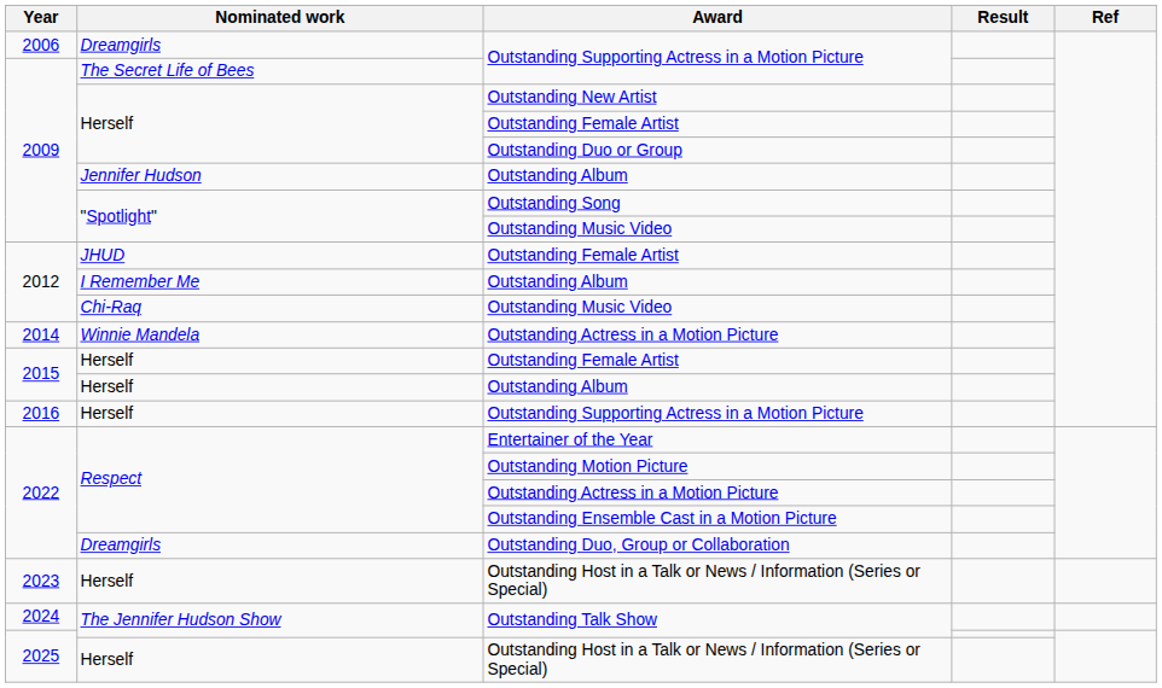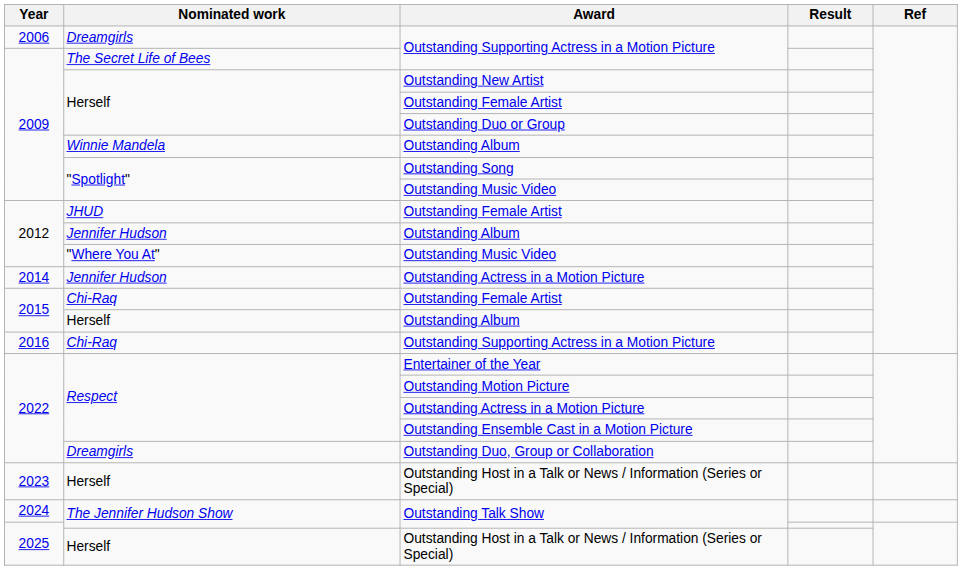2009 / Outstanding Album | Nominated work: Jennifer Hudson -> Winnie Mandela
2012 / Outstanding Album | Nominated work: I Remember Me -> Jennifer Hudson
2012 / Outstanding Music Video | Nominated work: Chi-Raq -> "Where You At"
2014 / Outstanding Actress in a Motion Picture | Nominated work: Winnie Mandela -> Jennifer Hudson
2015 / Outstanding Female Artist | Nominated work: Herself -> Chi-Raq
2016 / Outstanding Supporting Actress in a Motion Picture | Nominated work: Herself -> Chi-Raq
